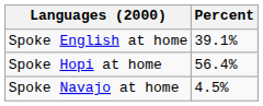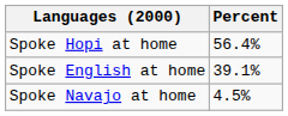rows swapped: Spoke Hopi at home <-> Spoke English at home
